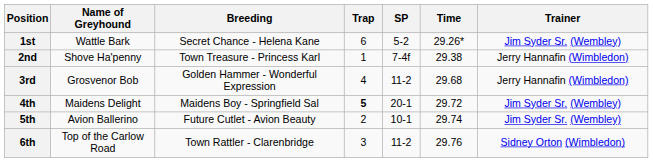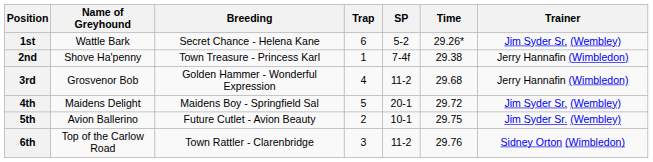4th | Trap: bold -> normal
5th | Time: 29.74 -> 29.75
